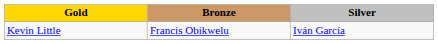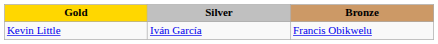columns swapped: Silver <-> Bronze
